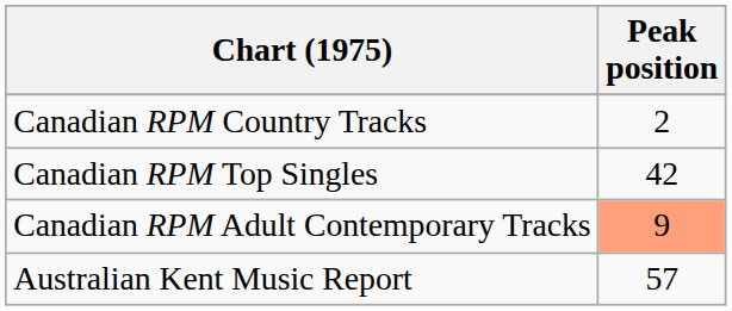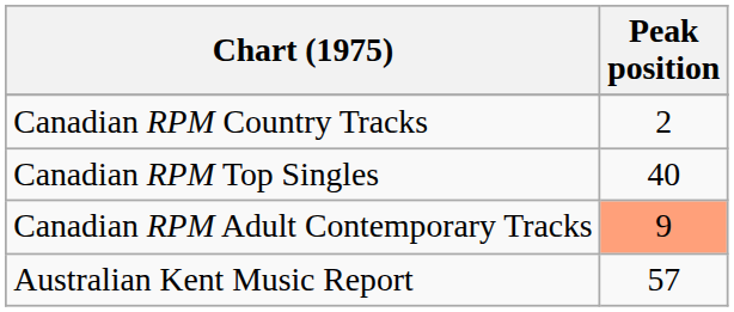Canadian RPM Top Singles | Peak position: 42 -> 40
